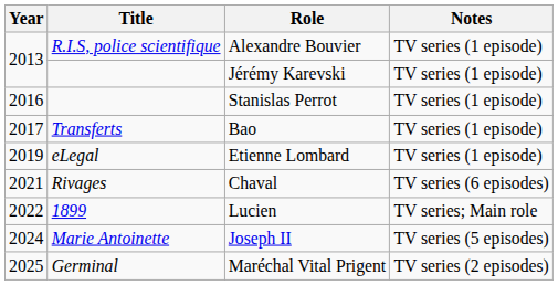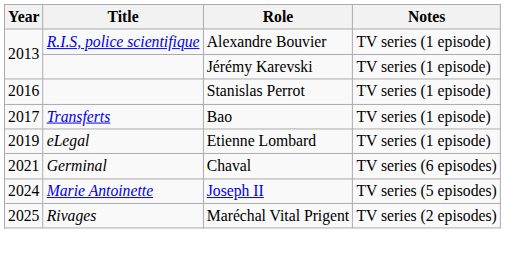Chaval | Title: Rivages -> Germinal
- row: 2022 | 1899 | Lucien | TV series; Main role
Maréchal Vital Prigent | Title: Germinal -> Rivages
